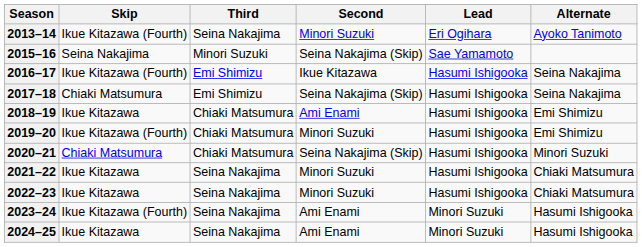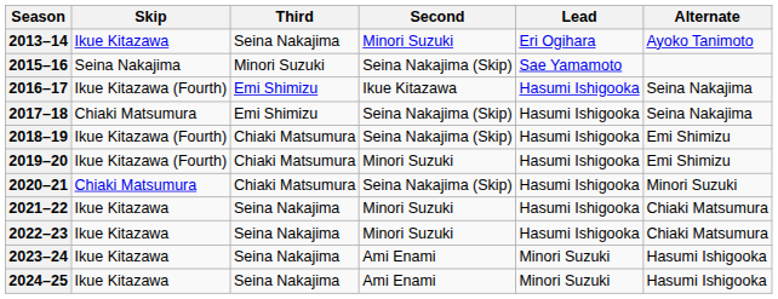2013–14 | Skip: Ikue Kitazawa (Fourth) -> Ikue Kitazawa
2018–19 | Skip: Ikue Kitazawa -> Ikue Kitazawa (Fourth)
2018–19 | Second: Ami Enami -> Seina Nakajima (Skip)
2023–24 | Skip: Ikue Kitazawa (Fourth) -> Ikue Kitazawa
